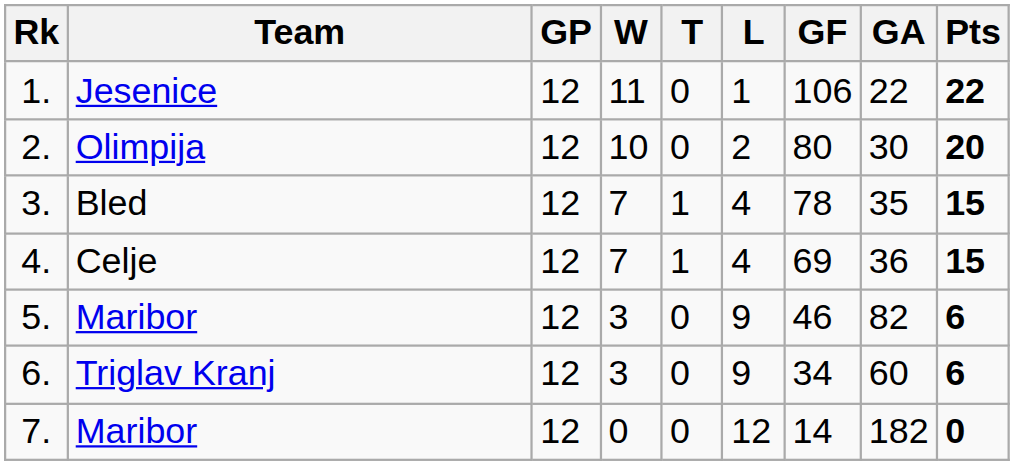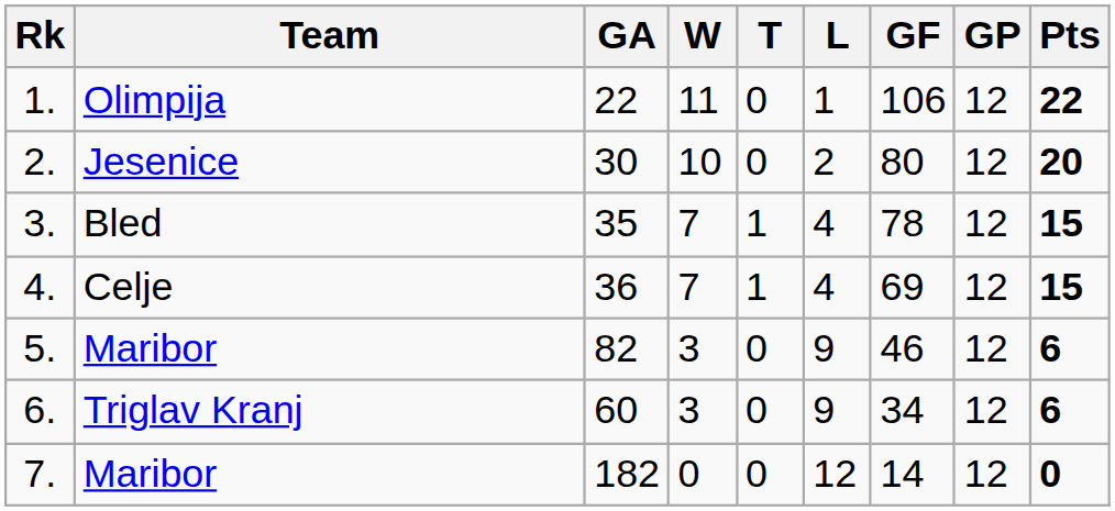columns swapped: GP <-> GA
1. | Team: Jesenice -> Olimpija
2. | Team: Olimpija -> Jesenice
